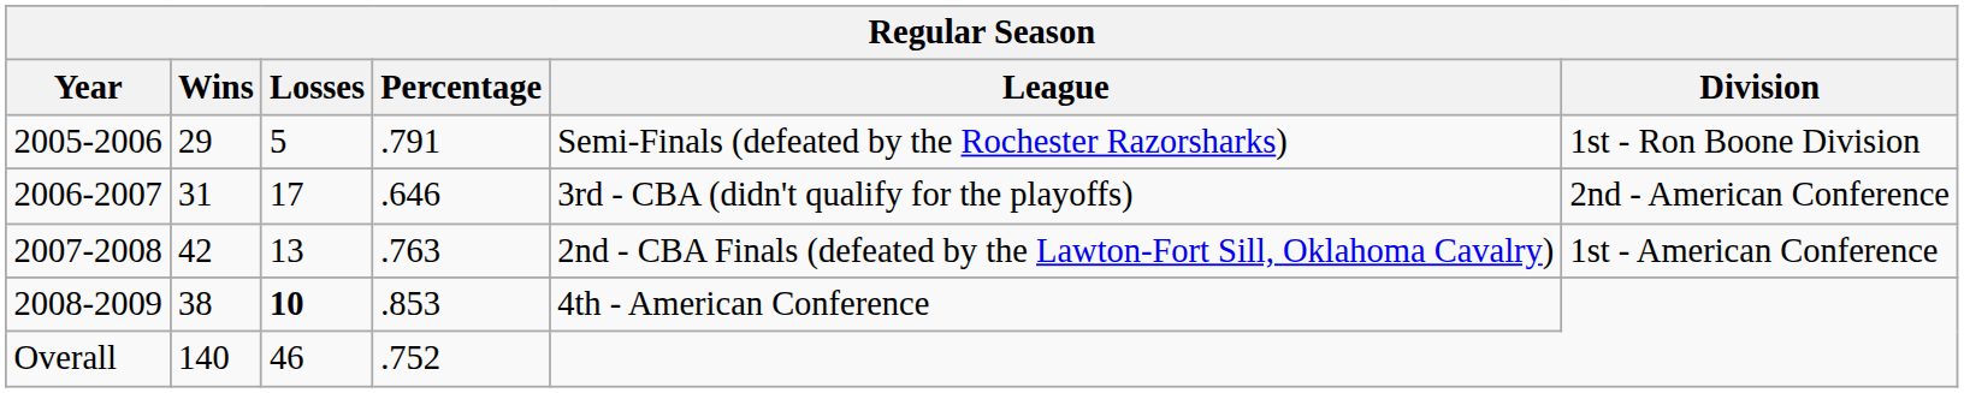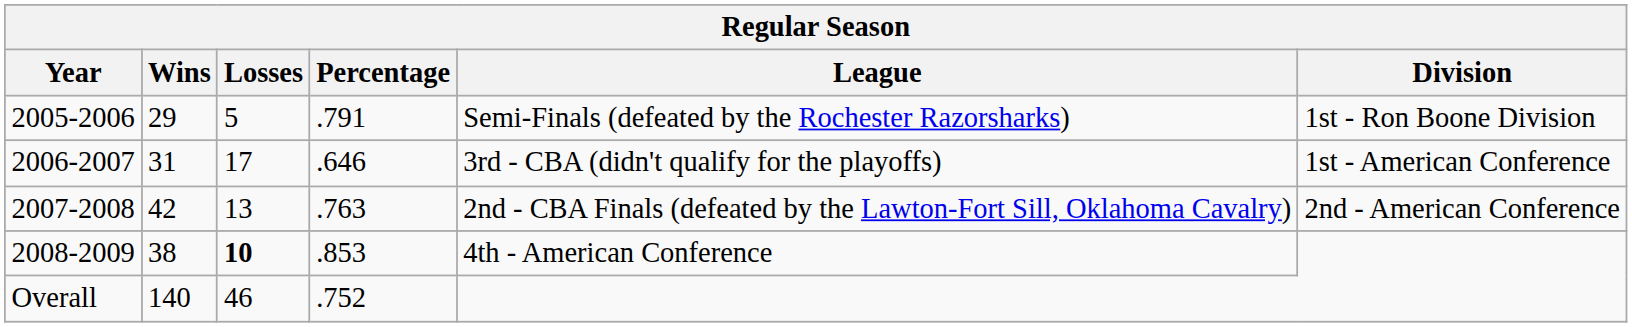2006-2007 | Division: 2nd - American Conference -> 1st - American Conference
2007-2008 | Division: 1st - American Conference -> 2nd - American Conference
